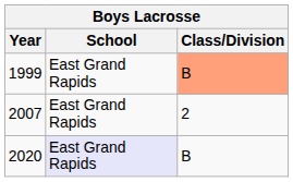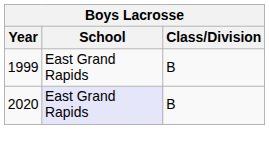1999 | Class/Division: lightsalmon background -> no background
- row: 2007 | East Grand Rapids | 2
